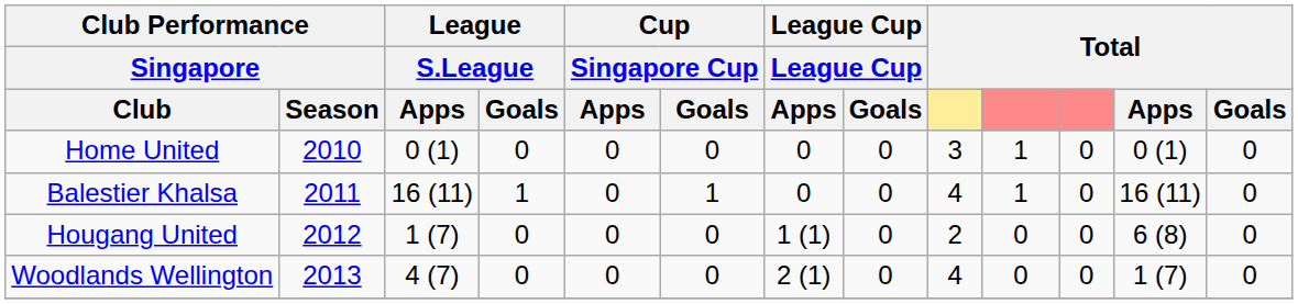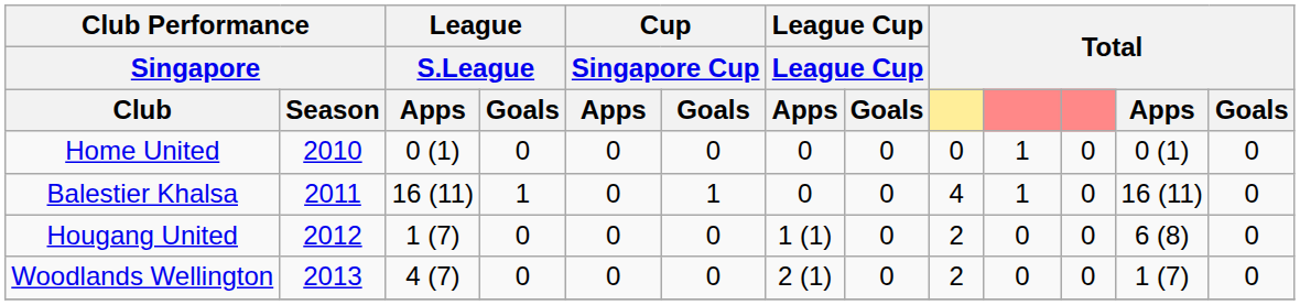Home United | column 9: 3 -> 0
Woodlands Wellington | column 9: 4 -> 2
